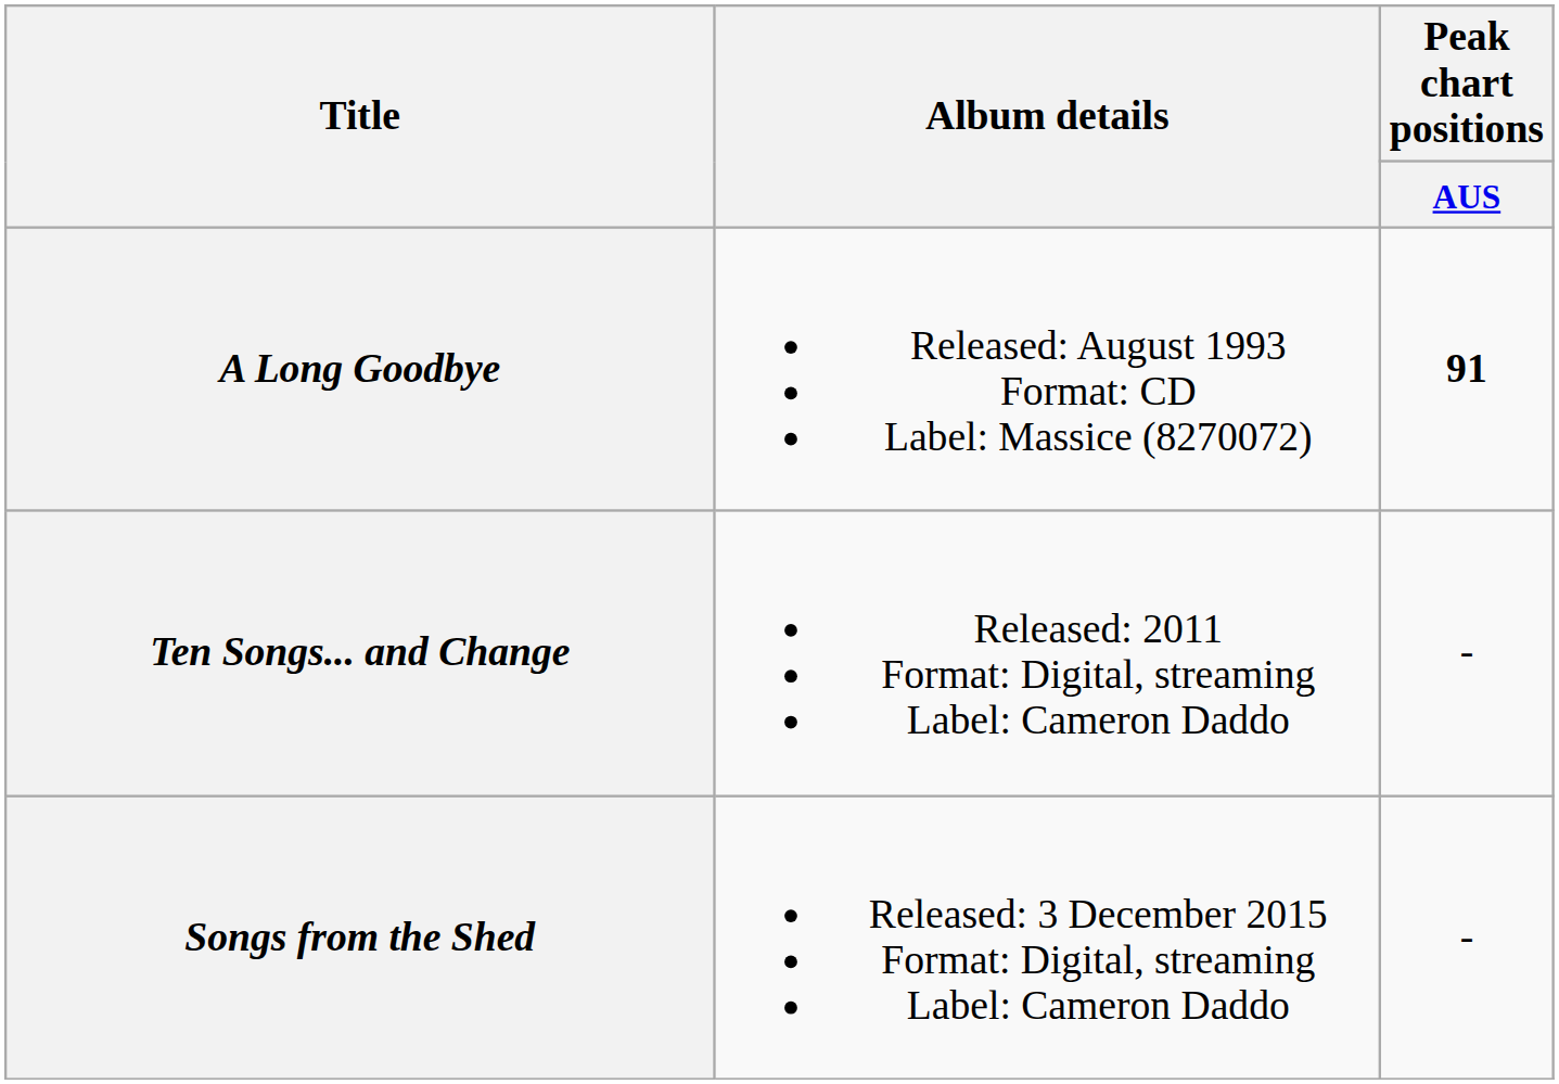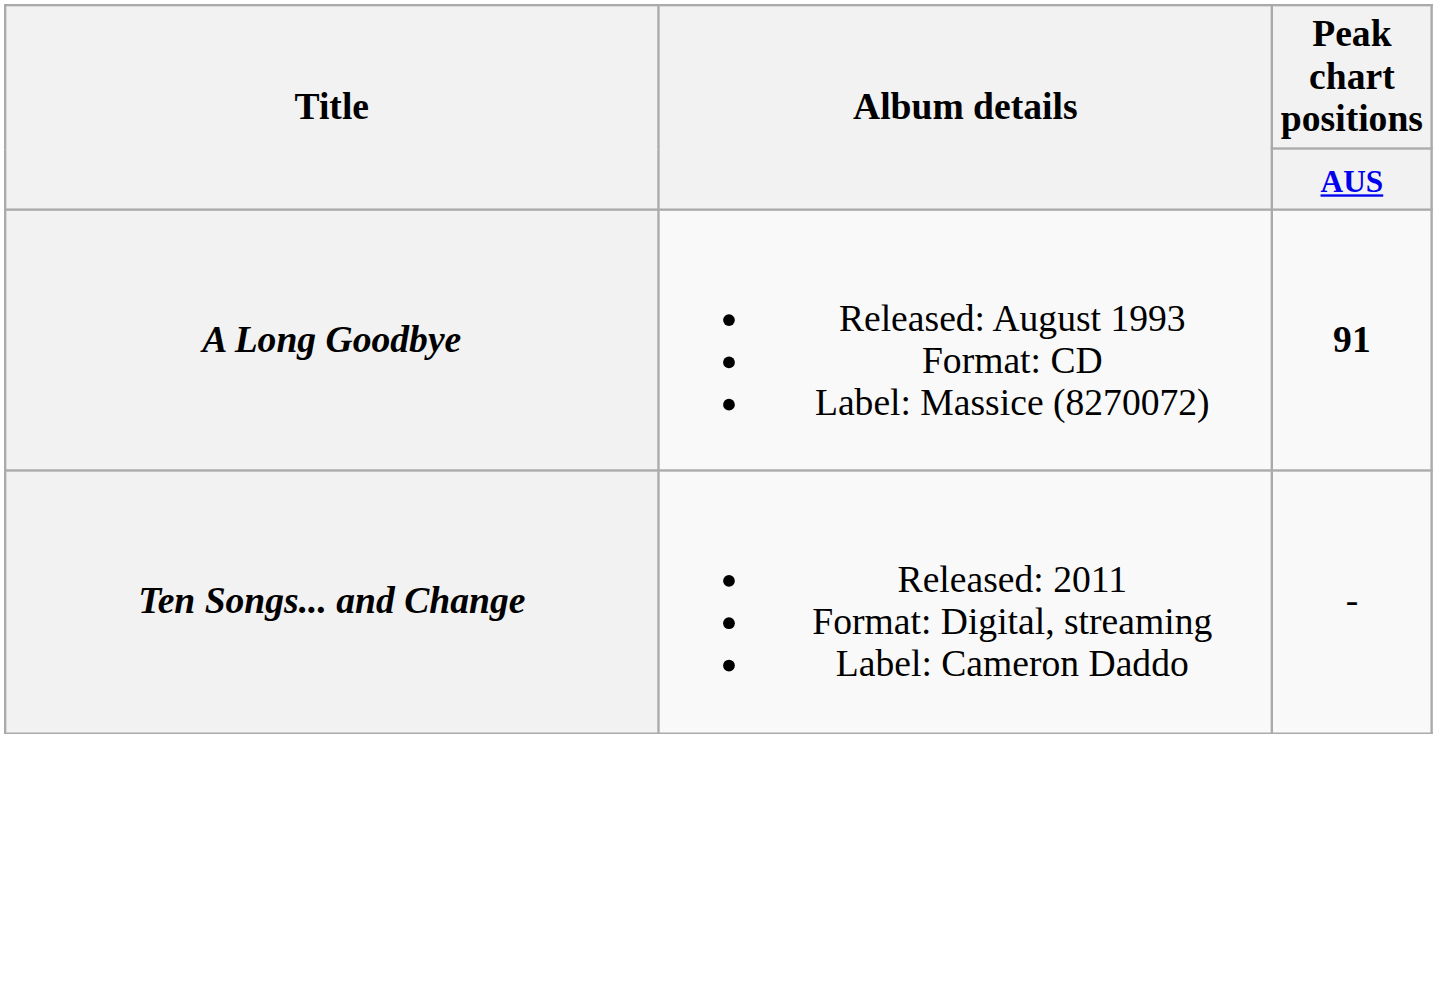- row: Songs from the Shed | Released: 3 December 2015 Format: Digital, streaming Label: Cameron Daddo | -
